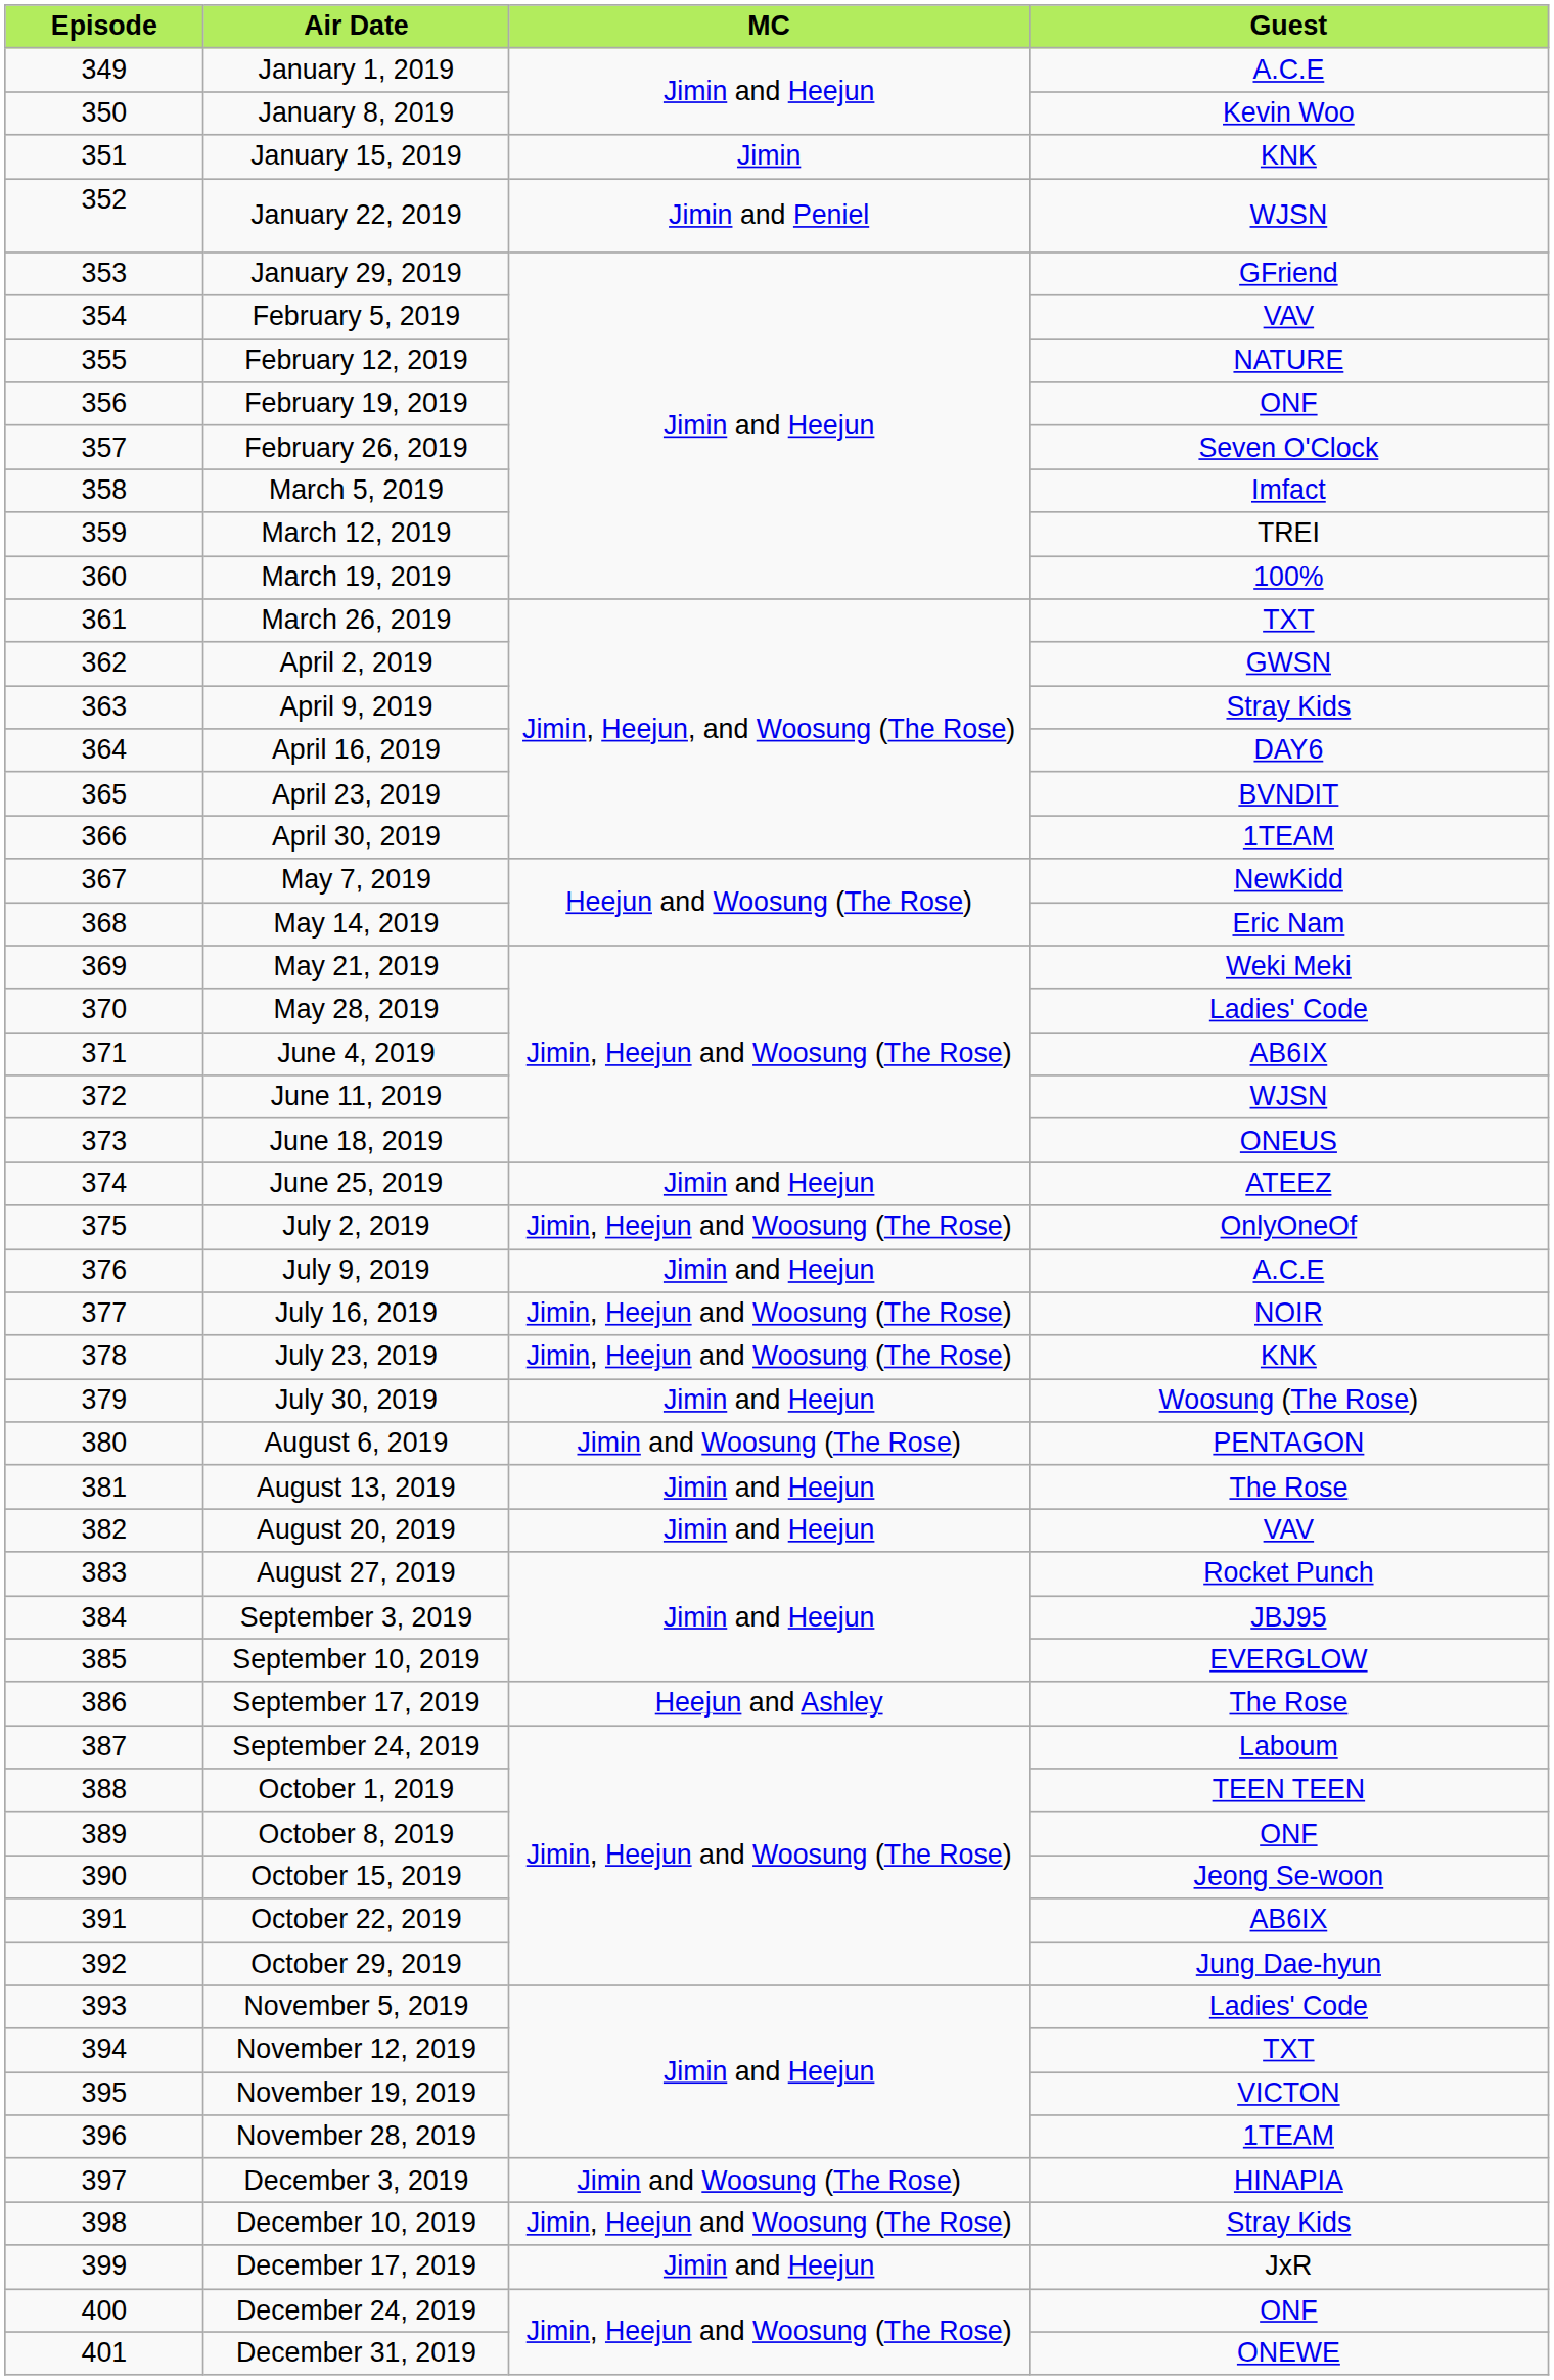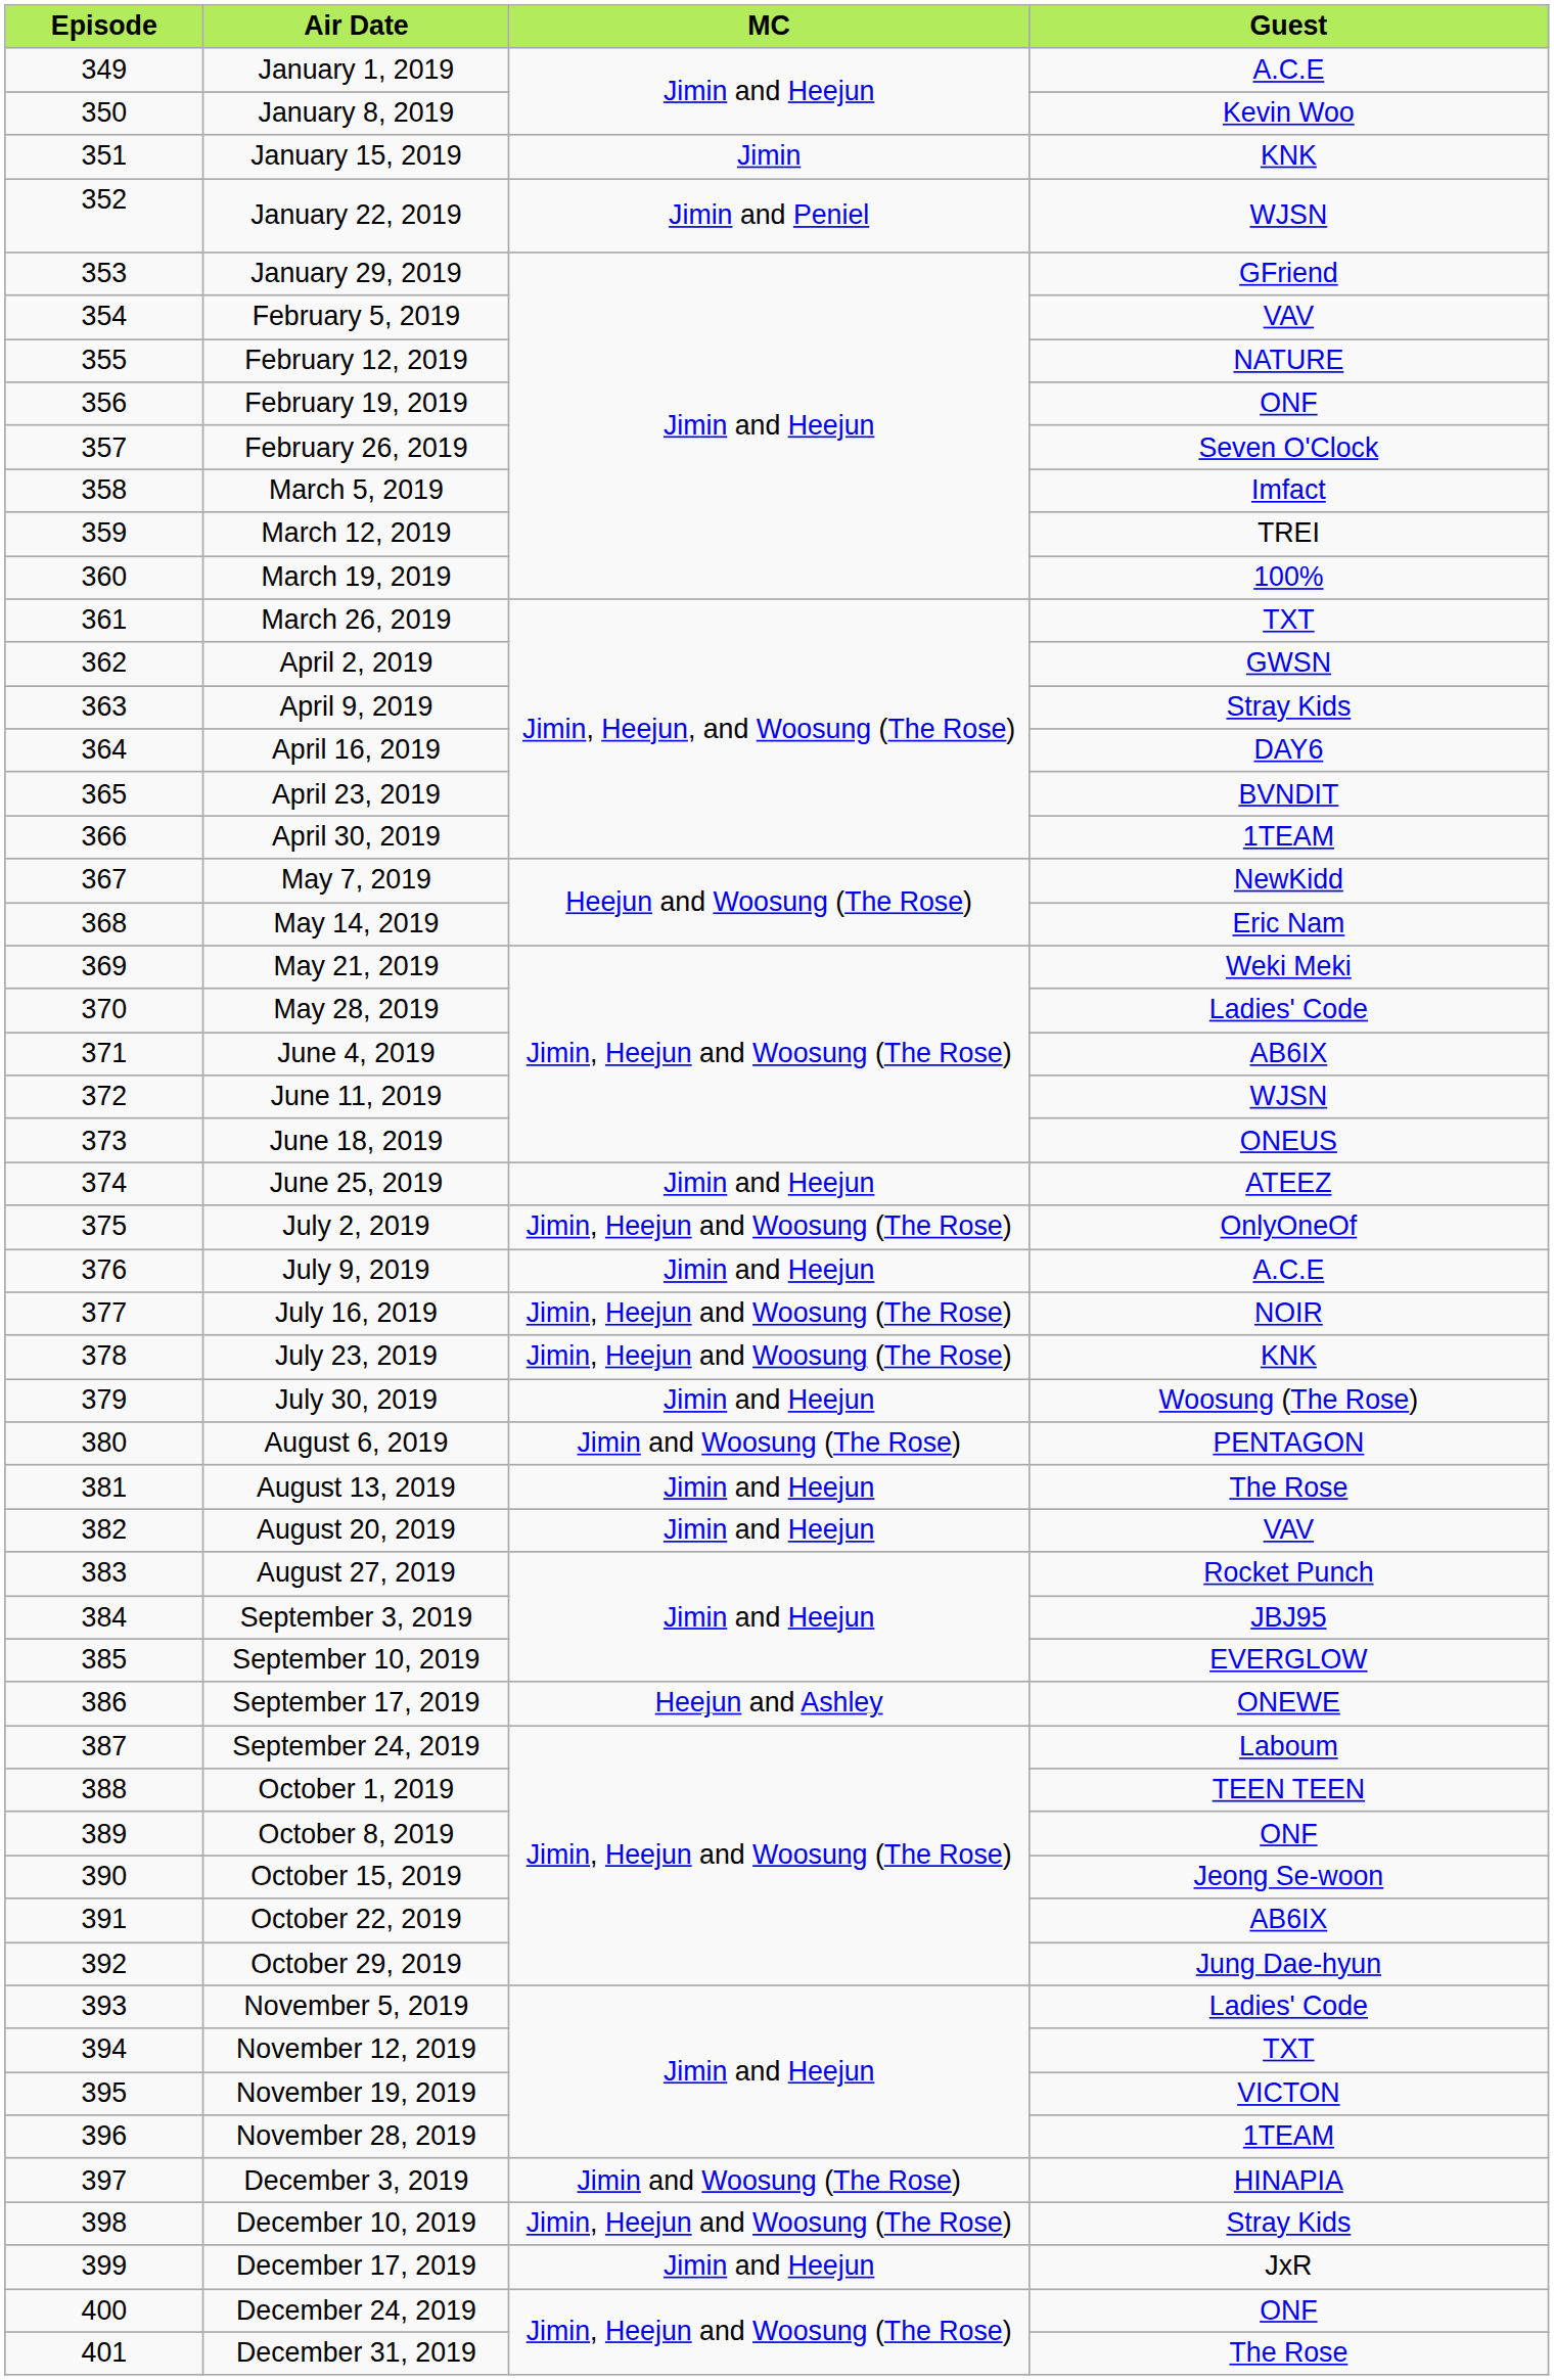September 17, 2019 | Guest: The Rose -> ONEWE
December 31, 2019 | Guest: ONEWE -> The Rose
